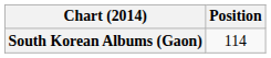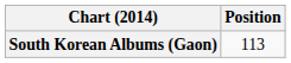South Korean Albums (Gaon) | Position: 114 -> 113
